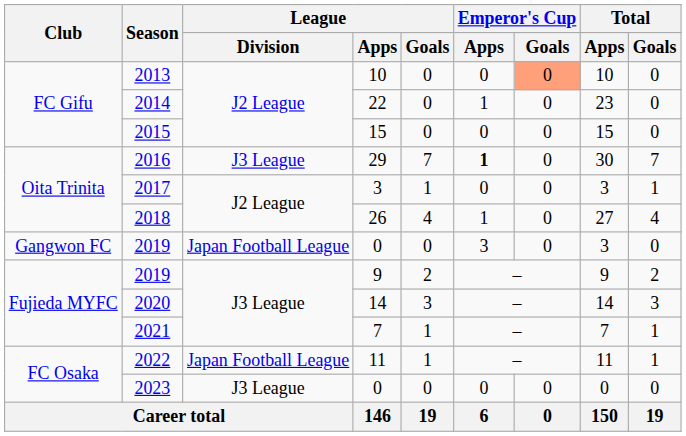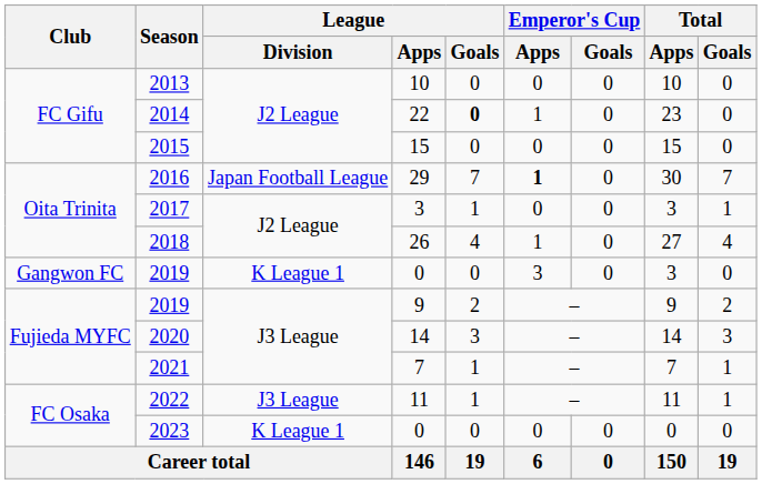2013 | Emperor's Cup / Goals: lightsalmon background -> no background
2014 | League / Goals: normal -> bold
2016 | League / Division: J3 League -> Japan Football League
2019 / 0 | League / Division: Japan Football League -> K League 1
2022 | League / Division: Japan Football League -> J3 League
2023 | League / Division: J3 League -> K League 1
